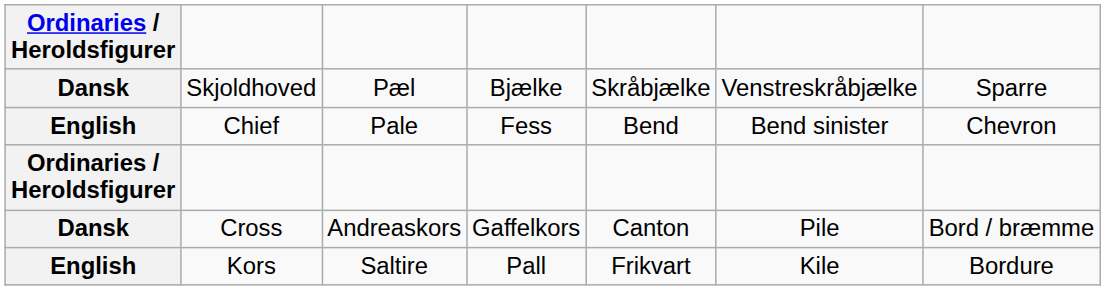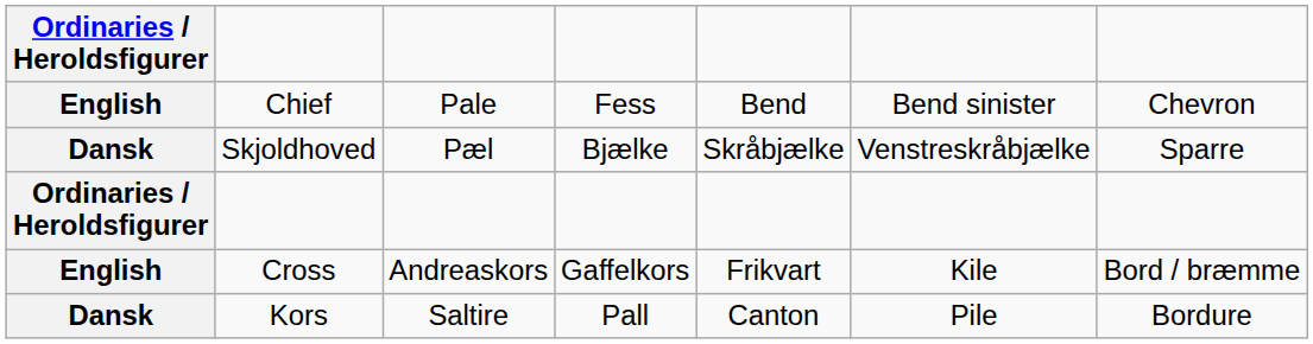rows swapped: Chief <-> Skjoldhoved
Cross | Ordinaries / Heroldsfigurer: Dansk -> English
Cross | column 5: Canton -> Frikvart
Cross | column 6: Pile -> Kile
Kors | Ordinaries / Heroldsfigurer: English -> Dansk
Kors | column 5: Frikvart -> Canton
Kors | column 6: Kile -> Pile
